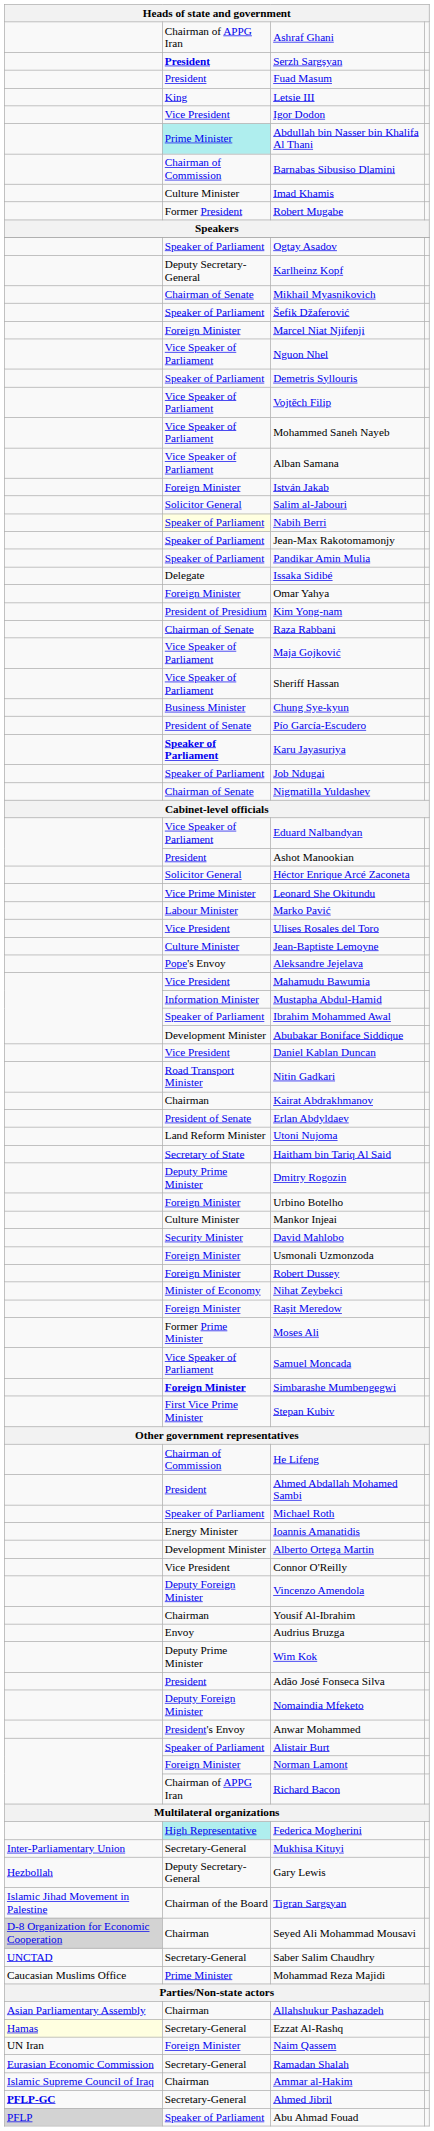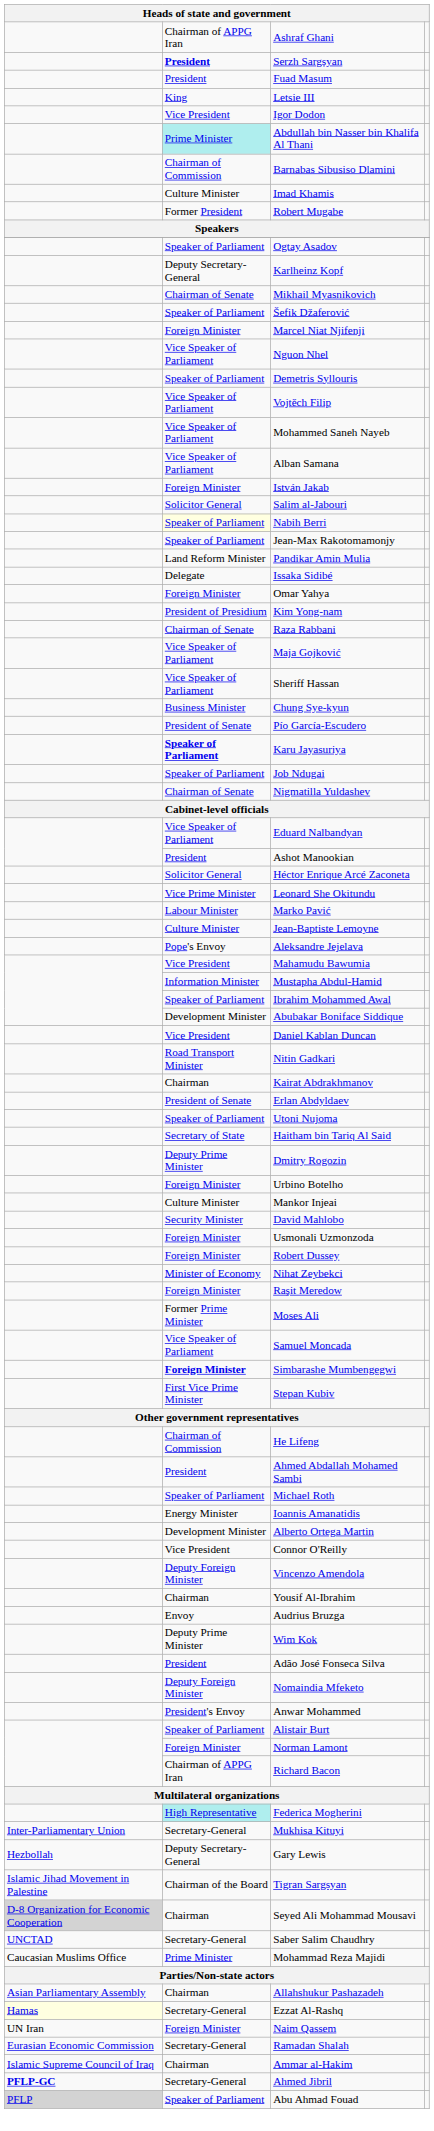Pandikar Amin Mulia | column 2: Speaker of Parliament -> Land Reform Minister
- row: Vice President | Ulises Rosales del Toro
Utoni Nujoma | column 2: Land Reform Minister -> Speaker of Parliament
